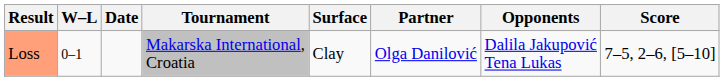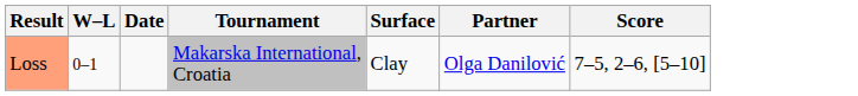- column: Opponents | Dalila Jakupović Tena Lukas
